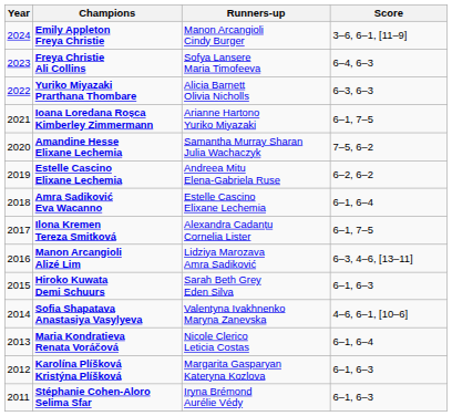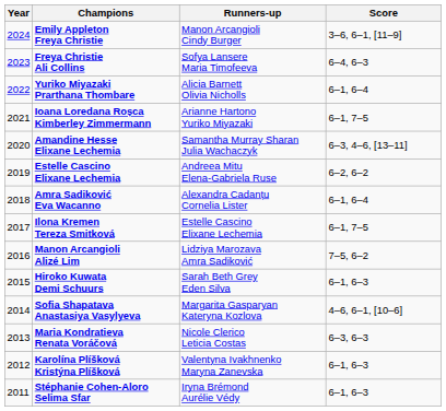Yuriko Miyazaki Prarthana Thombare | Score: 6–3, 6–3 -> 6–1, 6–4
Amandine Hesse Elixane Lechemia | Score: 7–5, 6–2 -> 6–3, 4–6, [13–11]
Amra Sadiković Eva Wacanno | Runners-up: Estelle Cascino Elixane Lechemia -> Alexandra Cadanțu Cornelia Lister
Ilona Kremen Tereza Smitková | Runners-up: Alexandra Cadanțu Cornelia Lister -> Estelle Cascino Elixane Lechemia
Manon Arcangioli Alizé Lim | Score: 6–3, 4–6, [13–11] -> 7–5, 6–2
Sofia Shapatava Anastasiya Vasylyeva | Runners-up: Valentyna Ivakhnenko Maryna Zanevska -> Margarita Gasparyan Kateryna Kozlova
Maria Kondratieva Renata Voráčová | Score: 6–1, 6–4 -> 6–3, 6–3
Karolína Plíšková Kristýna Plíšková | Runners-up: Margarita Gasparyan Kateryna Kozlova -> Valentyna Ivakhnenko Maryna Zanevska
